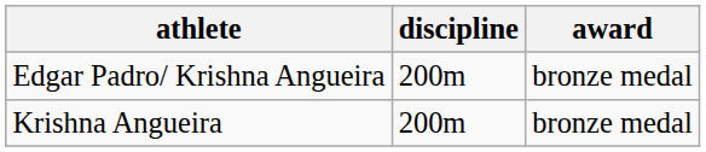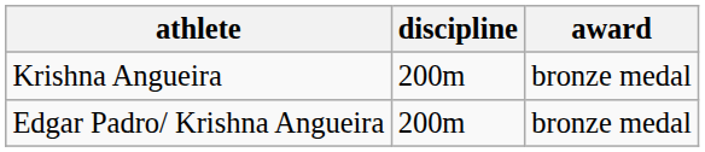rows swapped: Krishna Angueira <-> Edgar Padro/ Krishna Angueira
